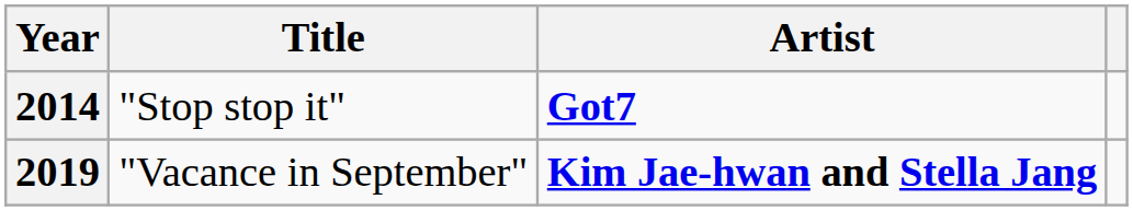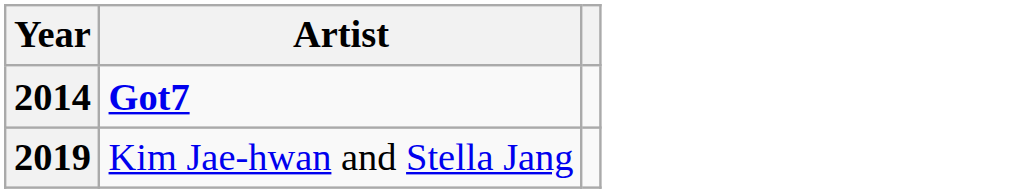- column: Title | "Stop stop it" | "Vacance in September"
2019 | Artist: bold -> normal
